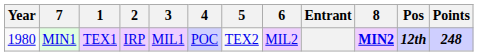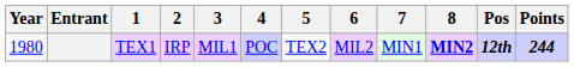columns swapped: Entrant <-> 7
TEX1 | Points: 248 -> 244
